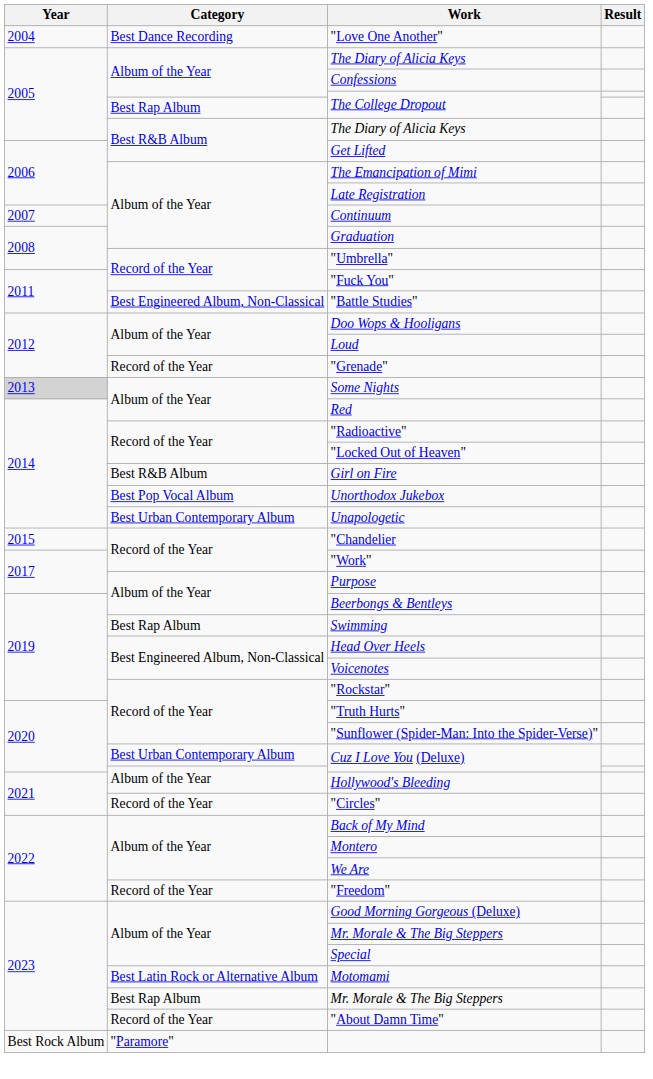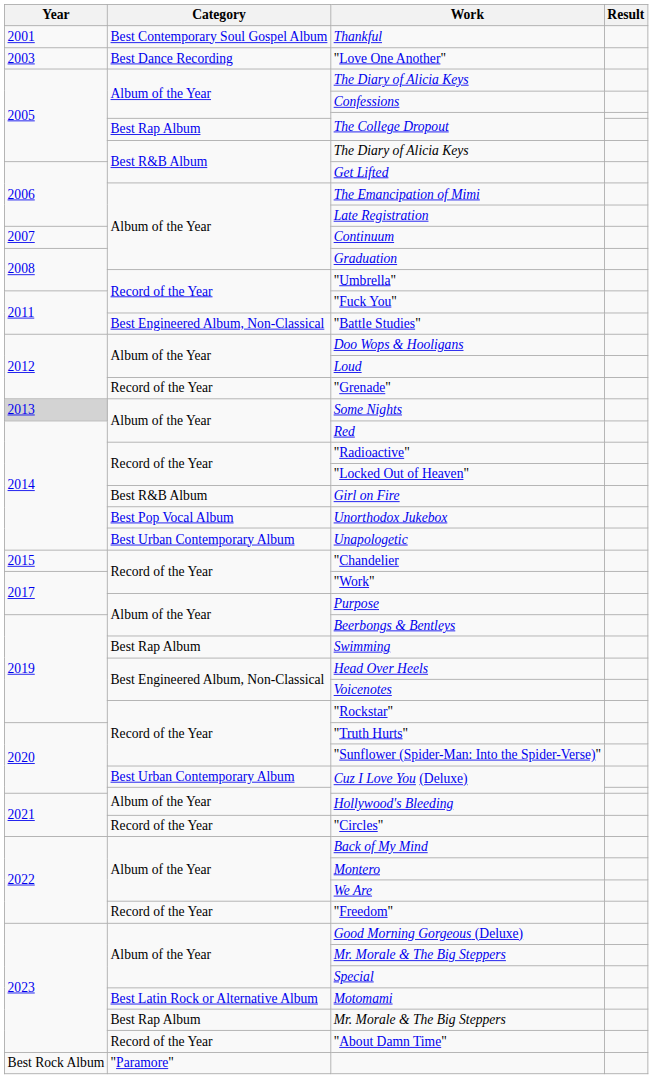+ row: 2001 | Best Contemporary Soul Gospel Album | Thankful
"Love One Another" | Year: 2004 -> 2003
